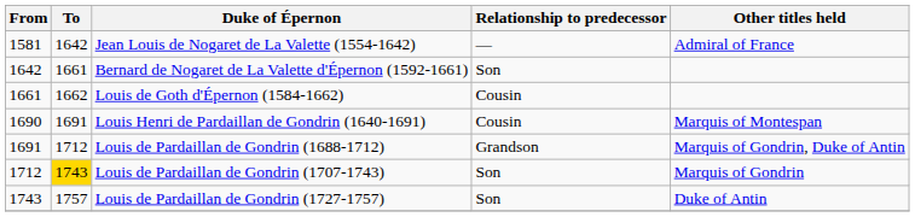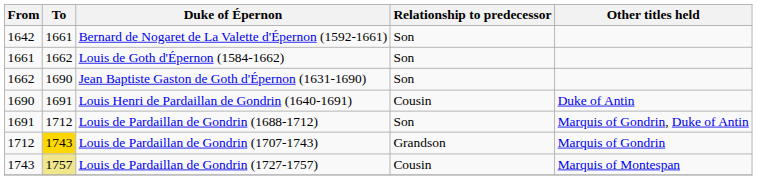- row: 1581 | 1642 | Jean Louis de Nogaret de La Valette (1554-1642) | — | Admiral of France
Louis de Goth d'Épernon (1584-1662) | Relationship to predecessor: Cousin -> Son
+ row: 1662 | 1690 | Jean Baptiste Gaston de Goth d'Épernon (1631-1690) | Son
Louis Henri de Pardaillan de Gondrin (1640-1691) | Other titles held: Marquis of Montespan -> Duke of Antin
Louis de Pardaillan de Gondrin (1688-1712) | Relationship to predecessor: Grandson -> Son
Louis de Pardaillan de Gondrin (1707-1743) | Relationship to predecessor: Son -> Grandson
Louis de Pardaillan de Gondrin (1727-1757) | To: no background -> khaki background
Louis de Pardaillan de Gondrin (1727-1757) | Relationship to predecessor: Son -> Cousin
Louis de Pardaillan de Gondrin (1727-1757) | Other titles held: Duke of Antin -> Marquis of Montespan
